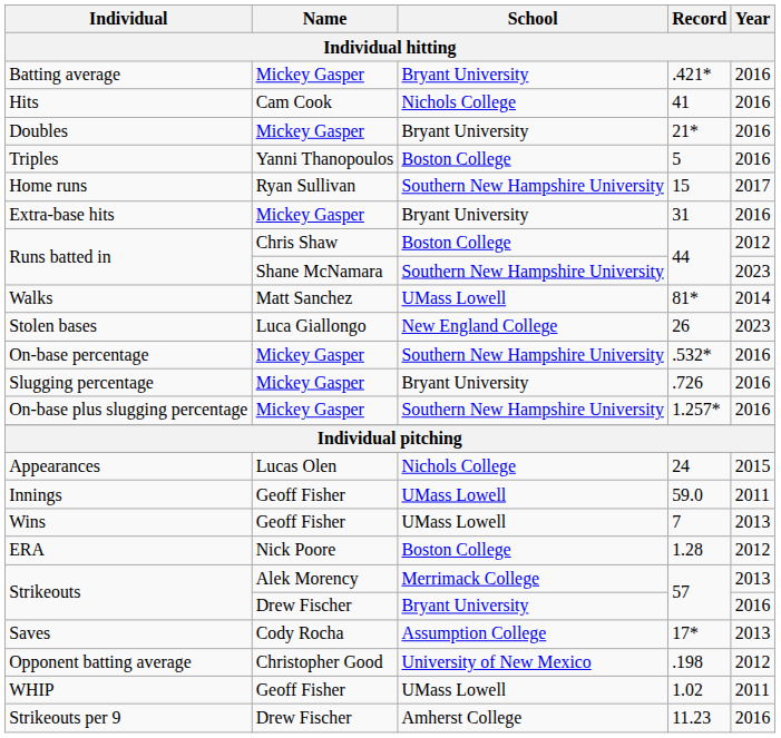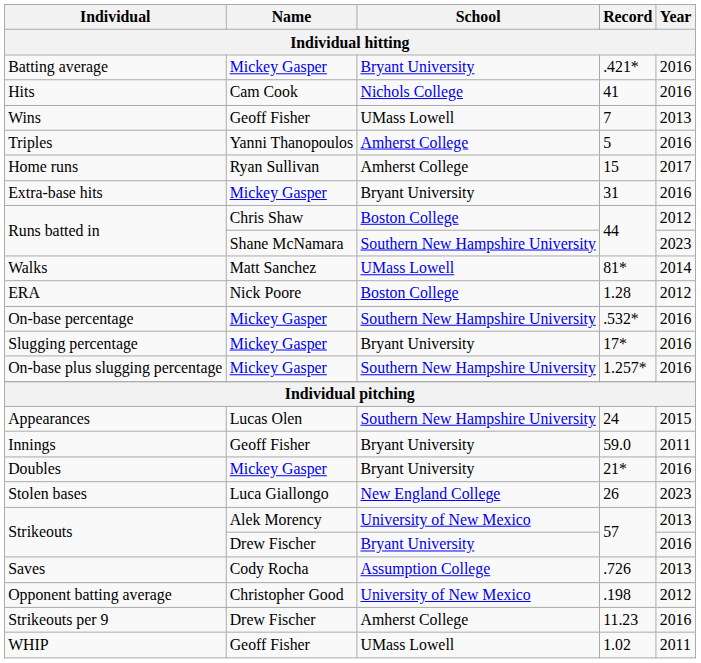rows swapped: Doubles <-> Wins
Triples | School: Boston College -> Amherst College
Home runs | School: Southern New Hampshire University -> Amherst College
rows swapped: Stolen bases <-> ERA
Slugging percentage | Record: .726 -> 17*
Appearances | School: Nichols College -> Southern New Hampshire University
Innings | School: UMass Lowell -> Bryant University
Strikeouts / Alek Morency | School: Merrimack College -> University of New Mexico
Saves | Record: 17* -> .726
rows swapped: WHIP <-> Strikeouts per 9
